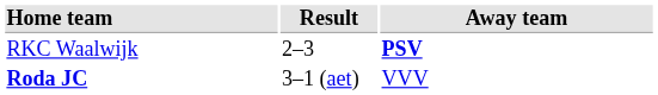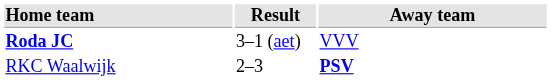rows swapped: RKC Waalwijk <-> Roda JC
